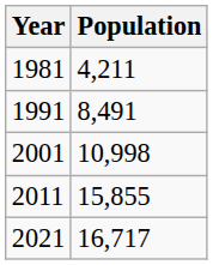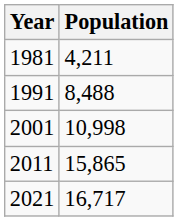1991 | Population: 8,491 -> 8,488
2011 | Population: 15,855 -> 15,865
